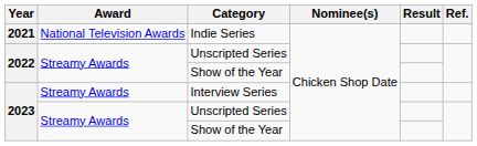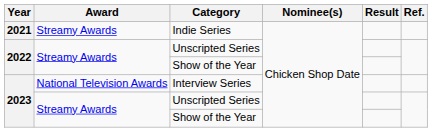Indie Series | Award: National Television Awards -> Streamy Awards
Interview Series | Award: Streamy Awards -> National Television Awards
